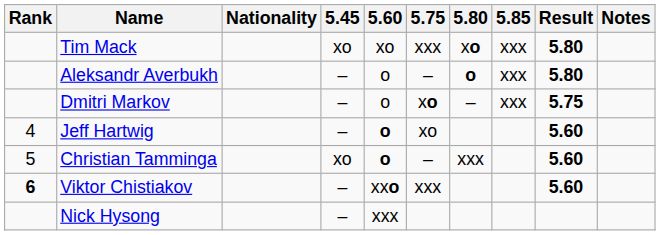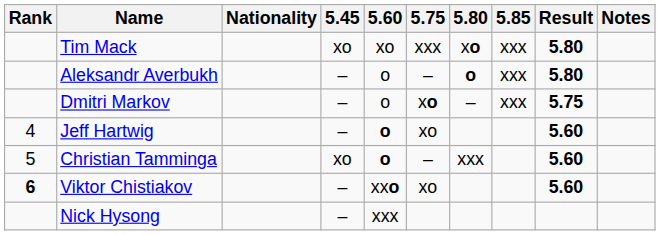Viktor Chistiakov | 5.75: xxx -> xo
